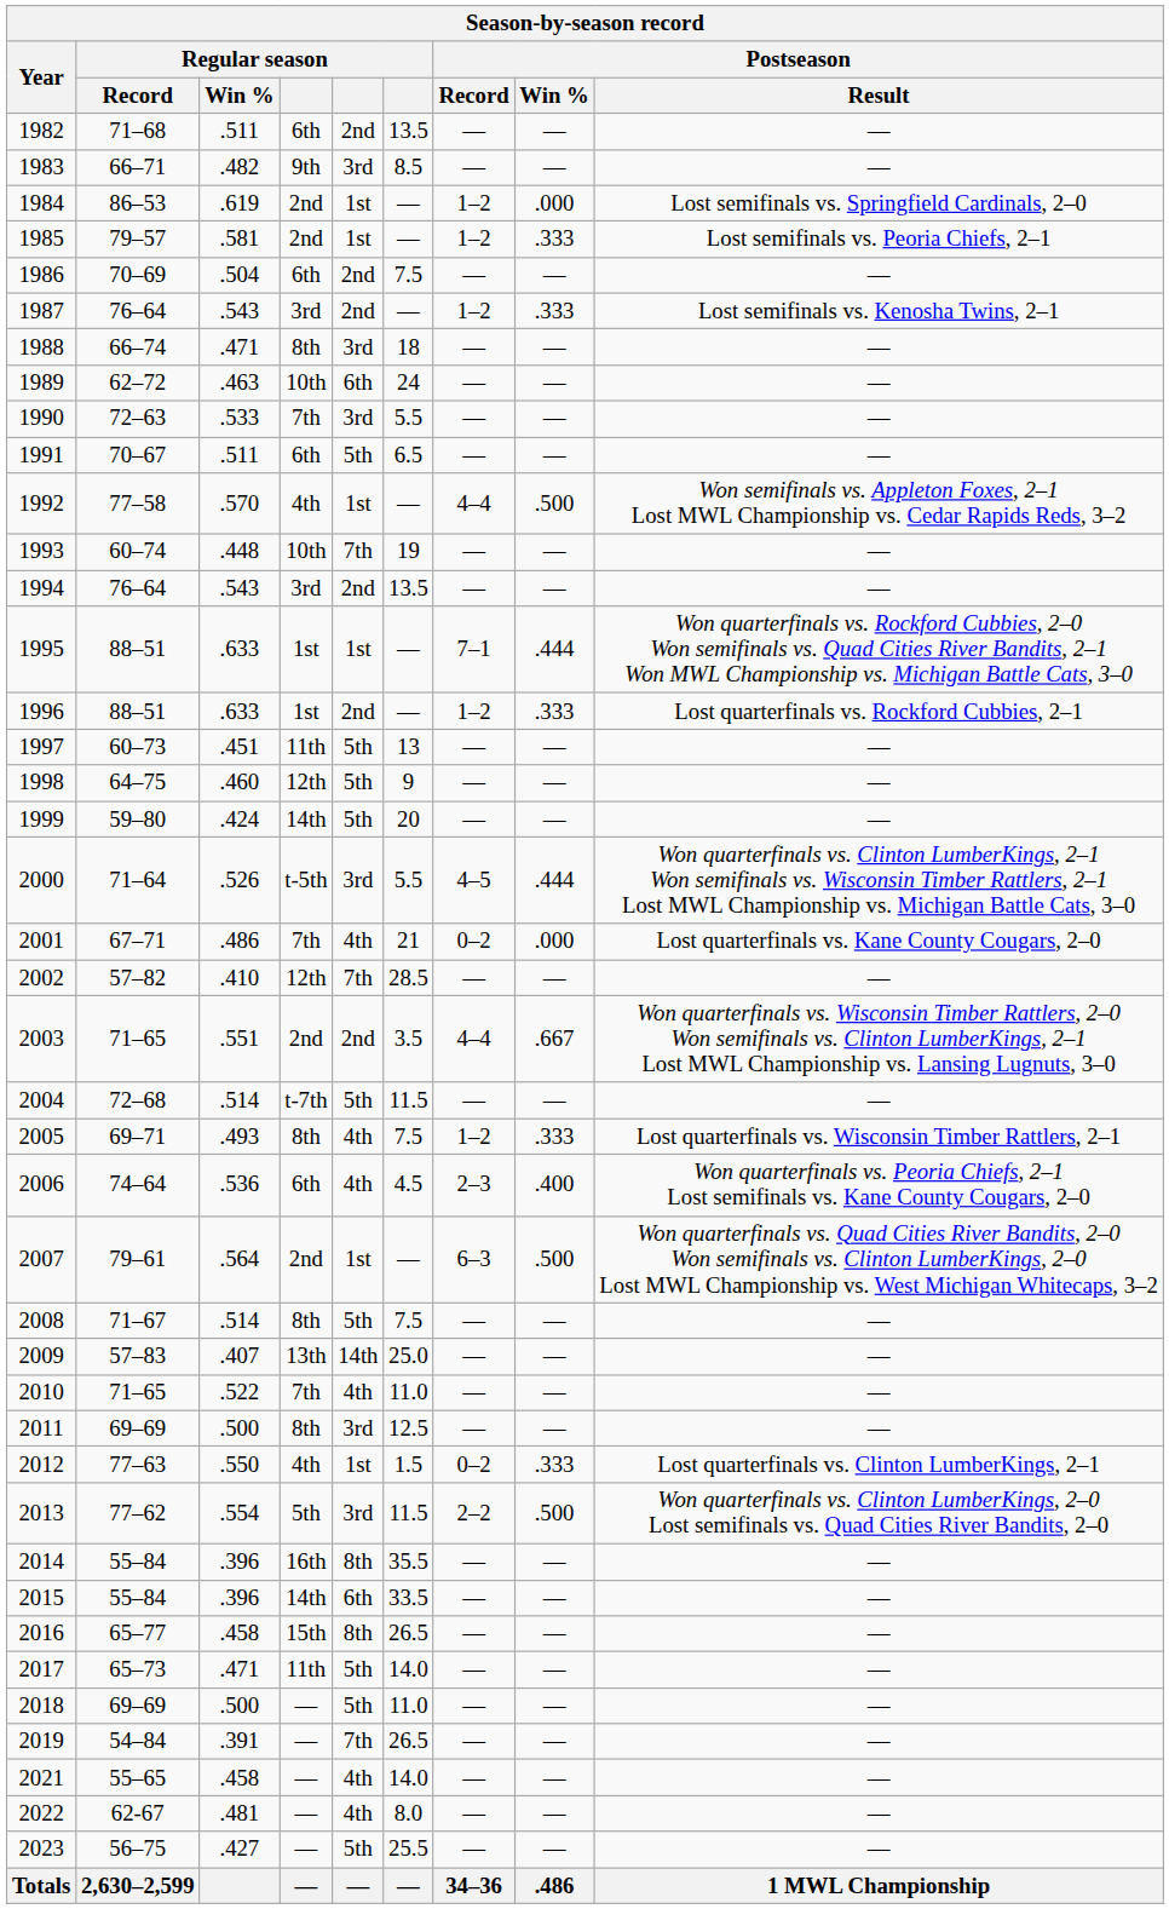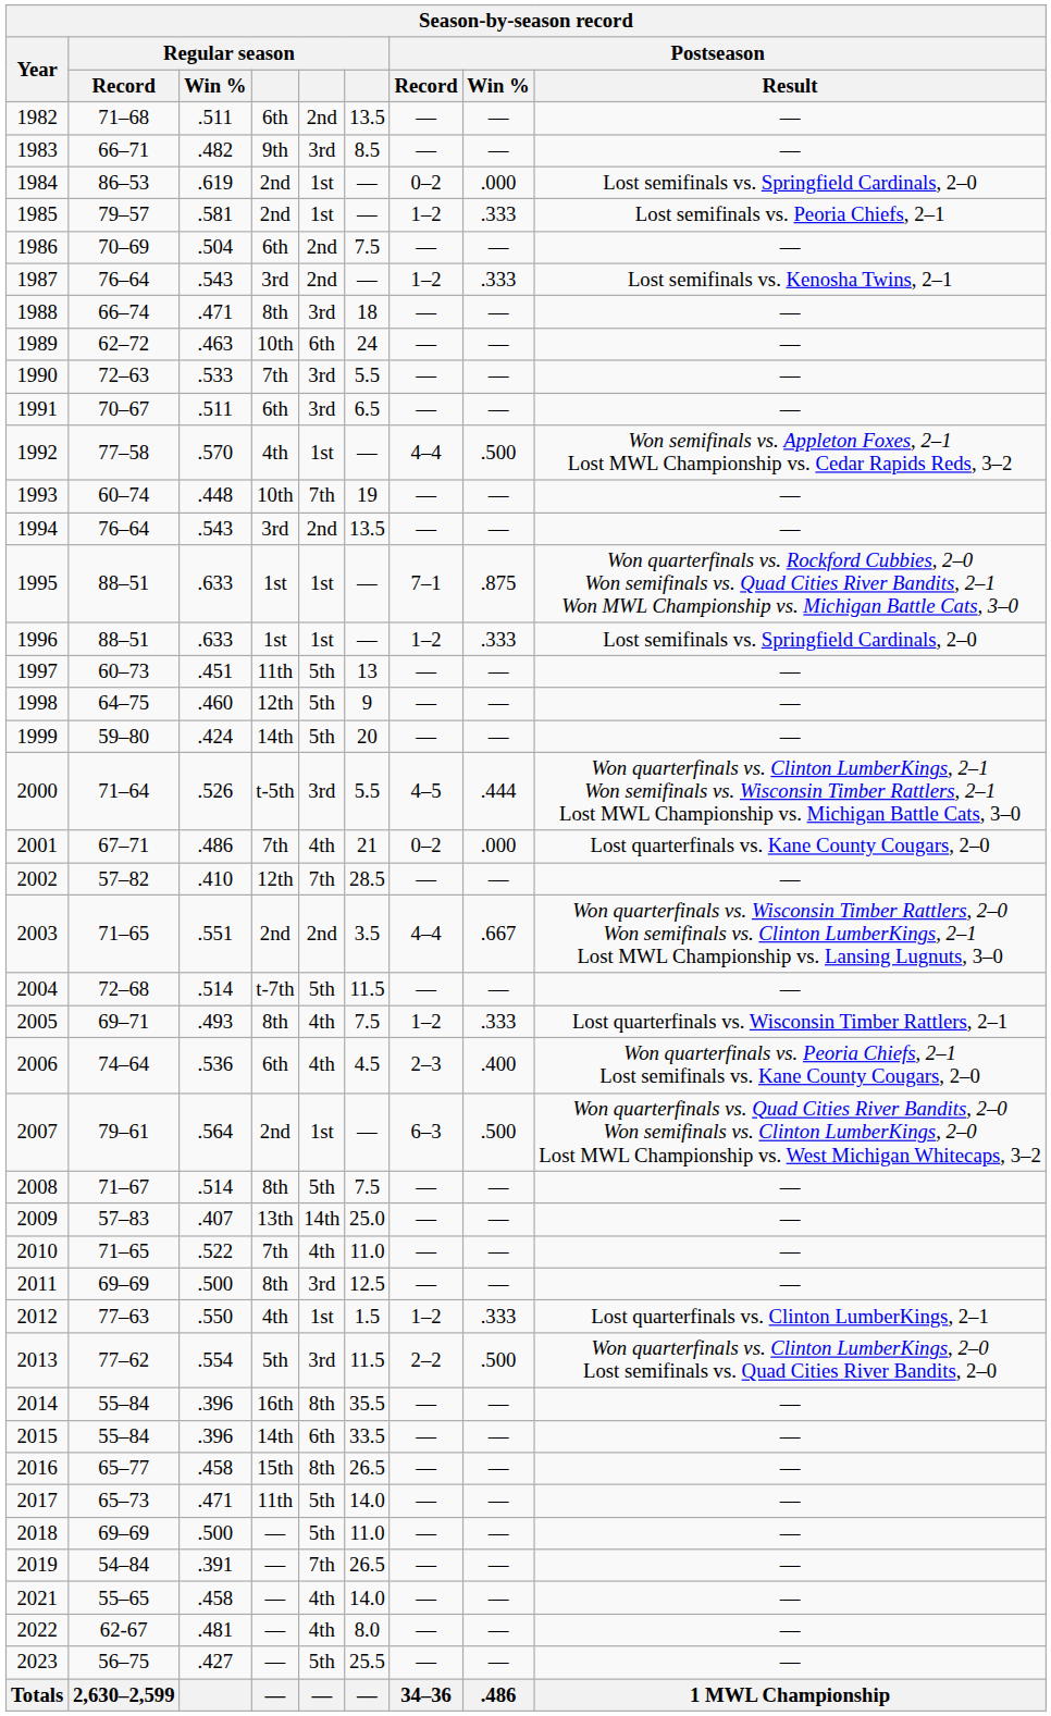1984 | Postseason / Record: 1–2 -> 0–2
1991 | column 5: 5th -> 3rd
1995 | Postseason / Win %: .444 -> .875
1996 | column 5: 2nd -> 1st
1996 | Postseason / Result: Lost quarterfinals vs. Rockford Cubbies, 2–1 -> Lost semifinals vs. Springfield Cardinals, 2–0
2012 | Postseason / Record: 0–2 -> 1–2
